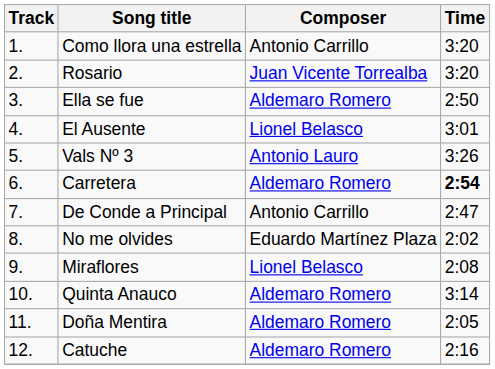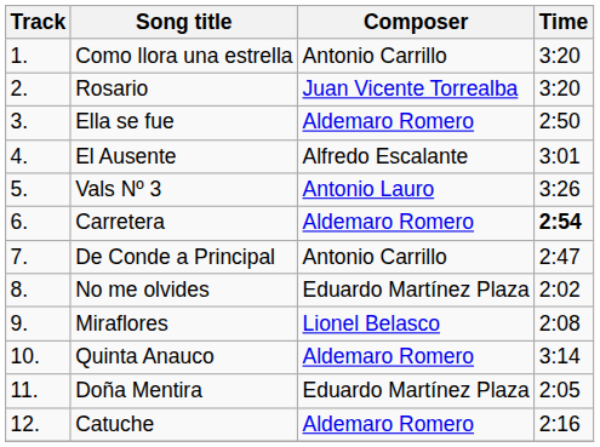El Ausente | Composer: Lionel Belasco -> Alfredo Escalante
Doña Mentira | Composer: Aldemaro Romero -> Eduardo Martínez Plaza
